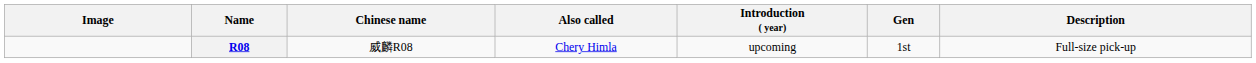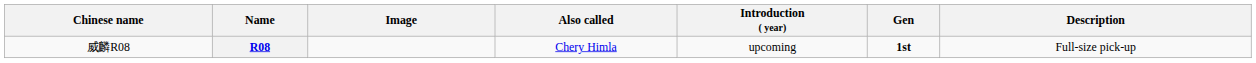columns swapped: Image <-> Chinese name
R08 | Gen: normal -> bold
